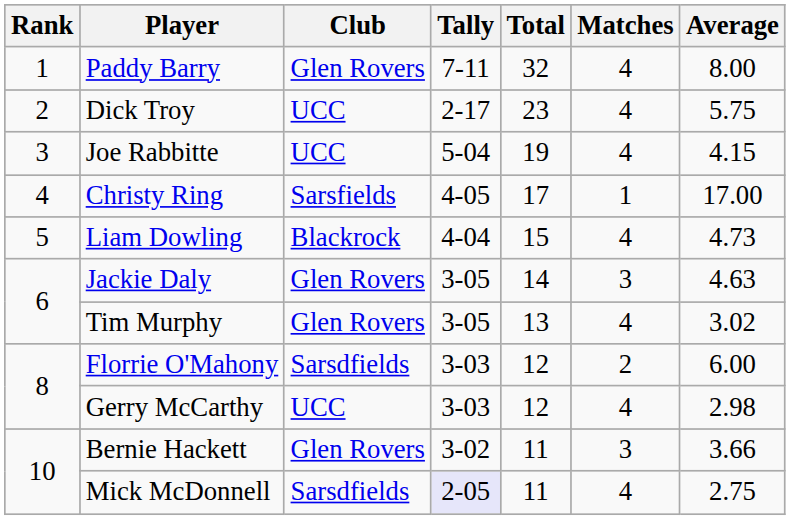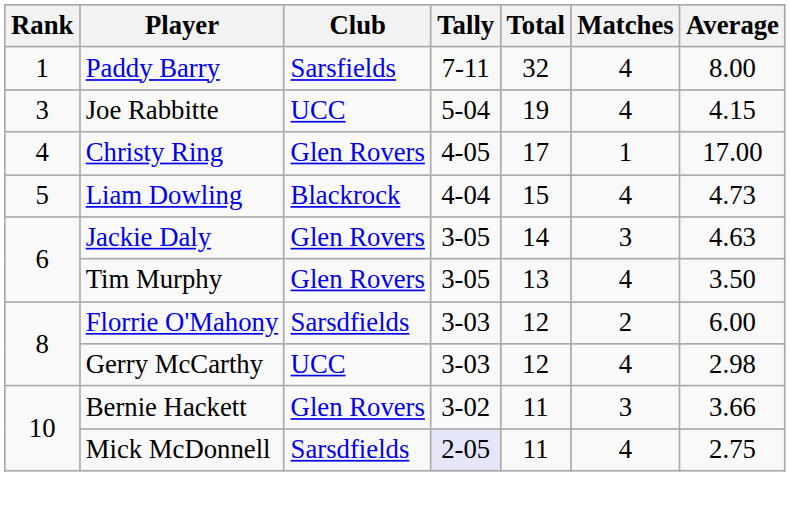Paddy Barry | Club: Glen Rovers -> Sarsfields
- row: 2 | Dick Troy | UCC | 2-17 | 23 | 4 | 5.75
Christy Ring | Club: Sarsfields -> Glen Rovers
Tim Murphy | Average: 3.02 -> 3.50
